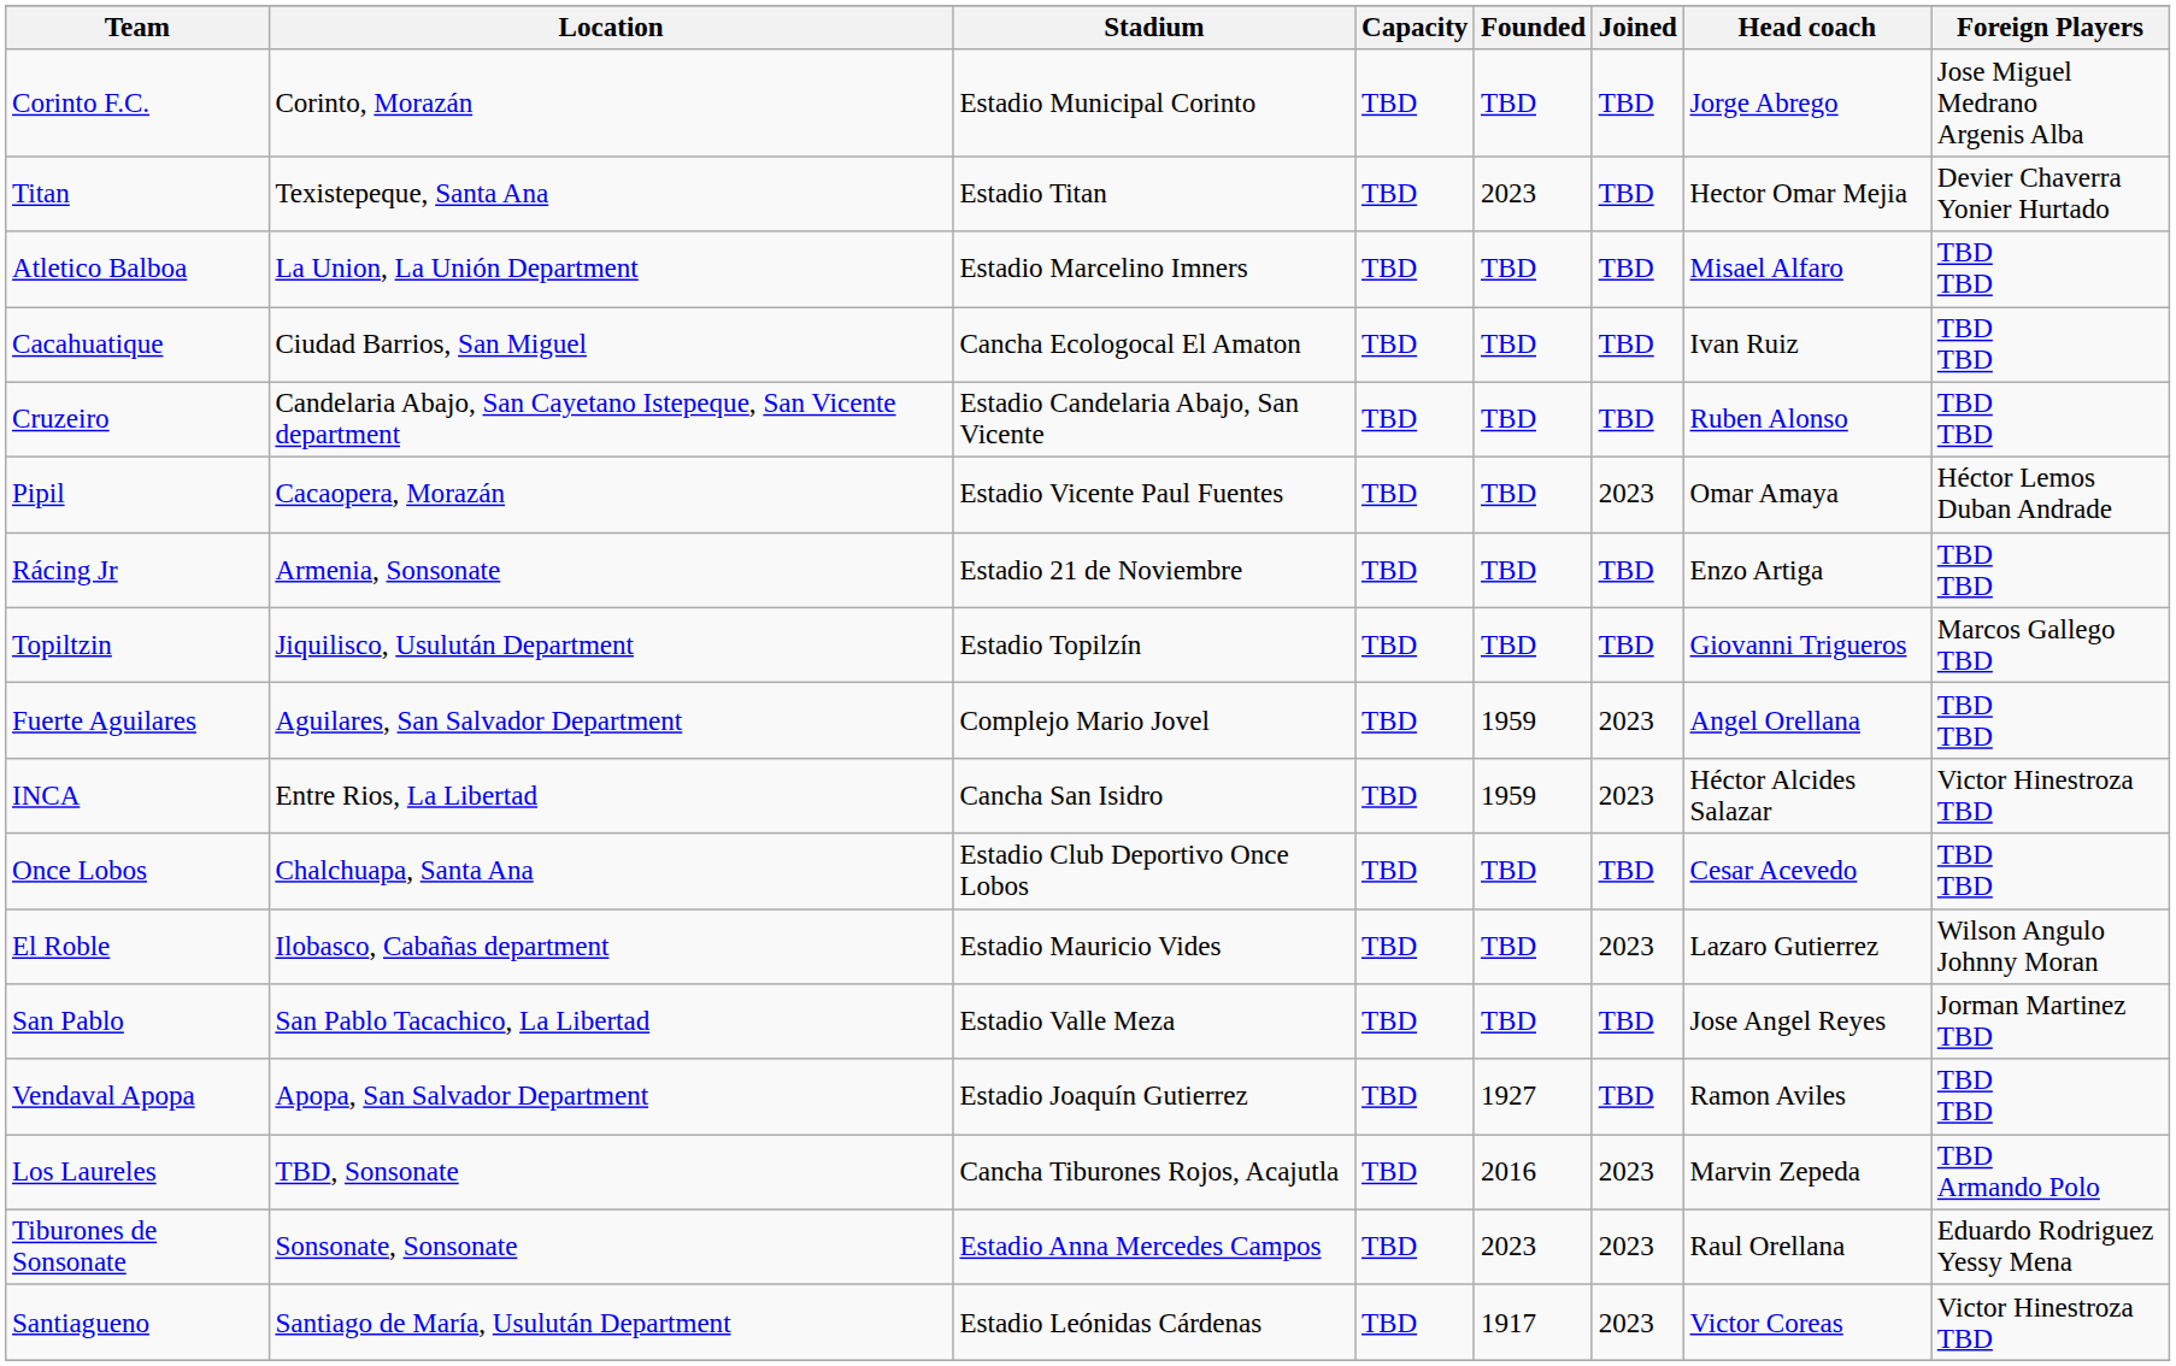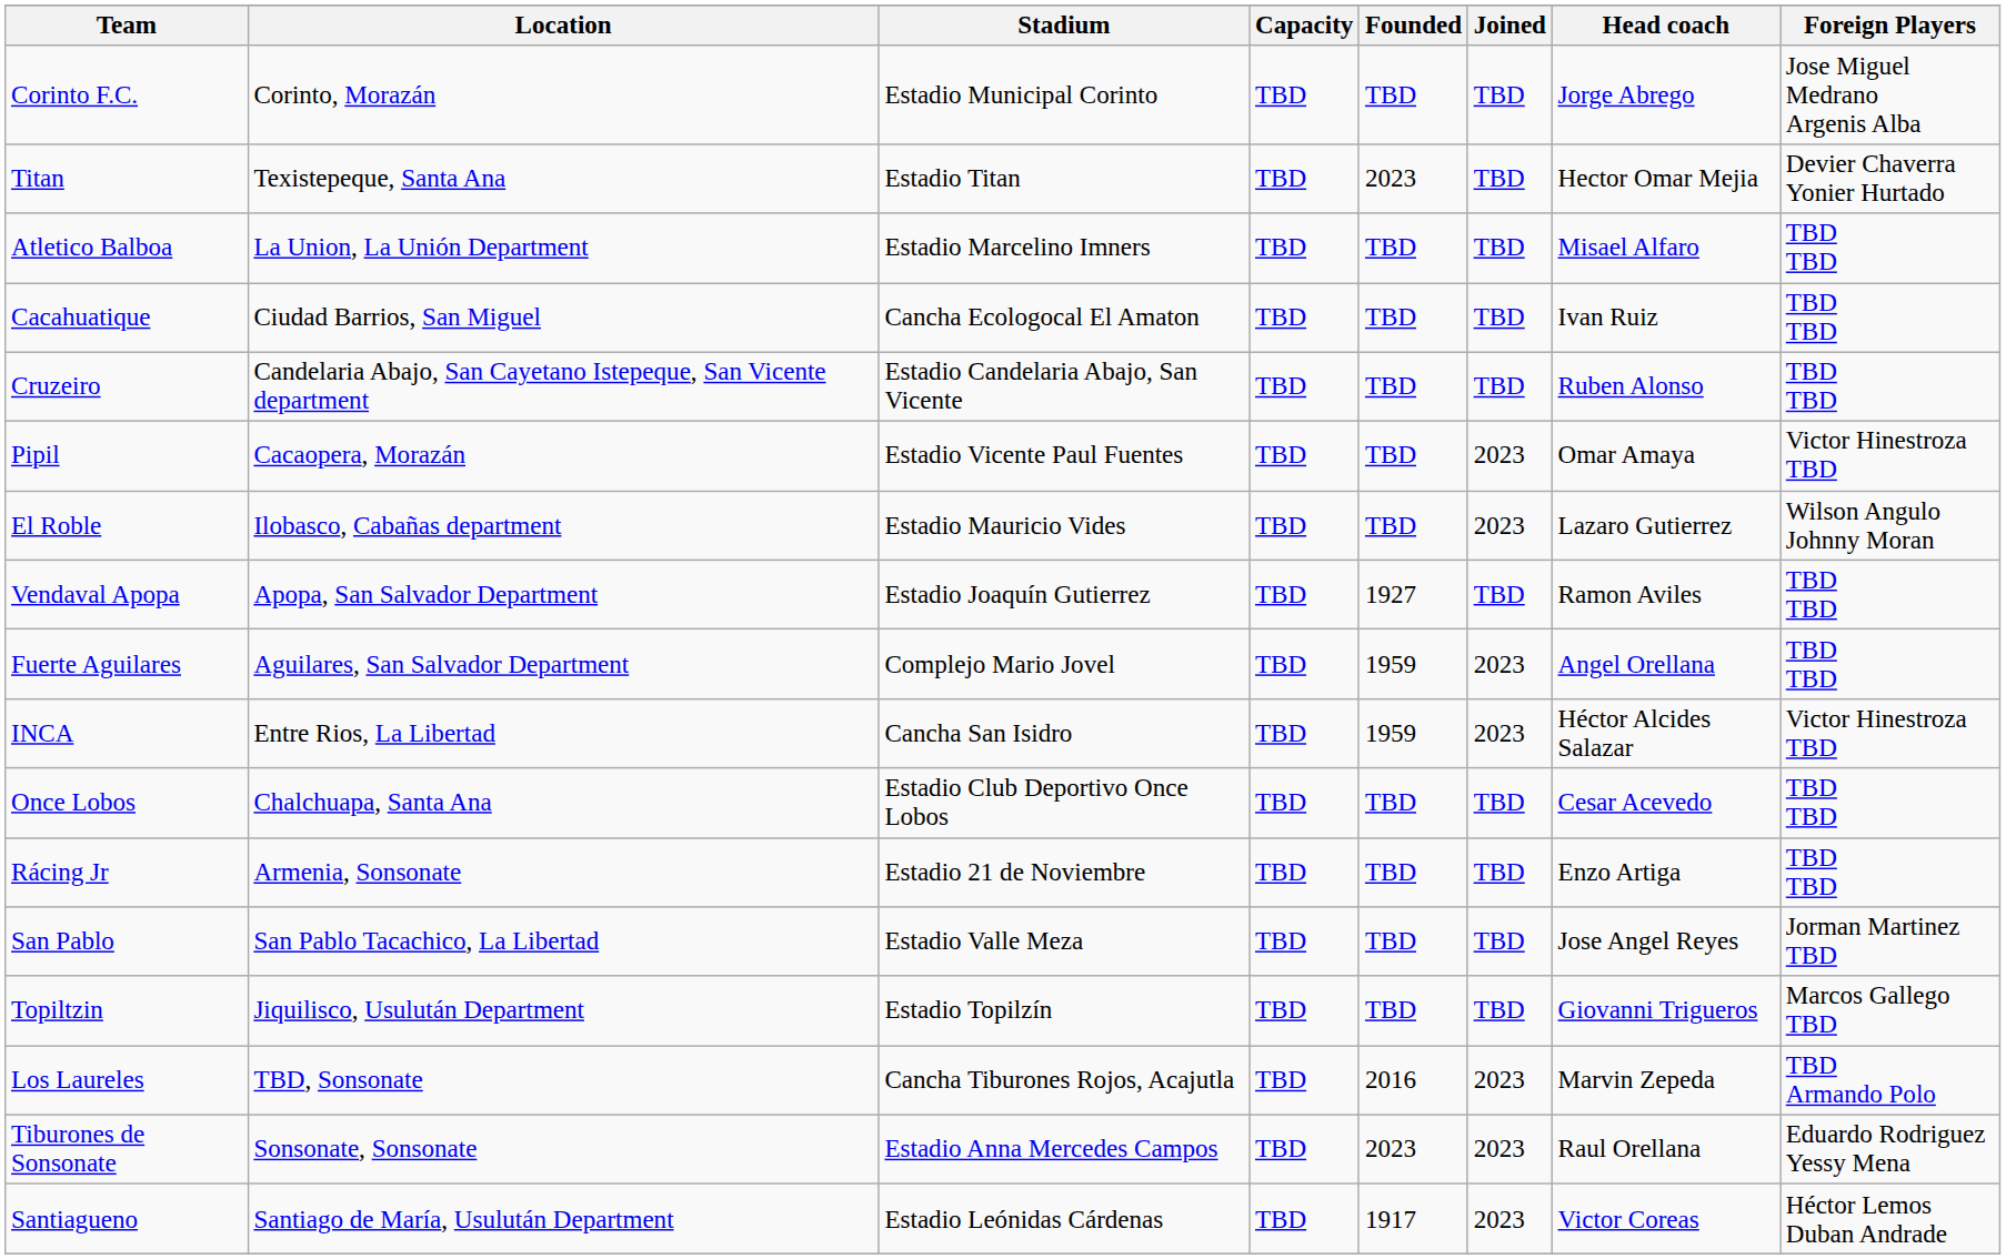Pipil | Foreign Players: Héctor Lemos Duban Andrade -> Victor Hinestroza TBD
rows swapped: El Roble <-> Rácing Jr
rows swapped: Topiltzin <-> Vendaval Apopa
Santiagueno | Foreign Players: Victor Hinestroza TBD -> Héctor Lemos Duban Andrade
